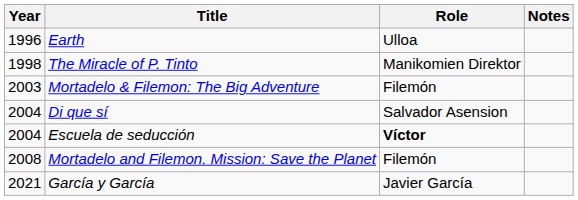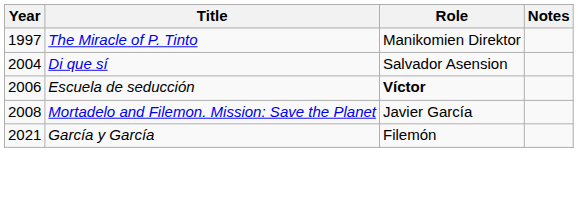- row: 1996 | Earth | Ulloa
The Miracle of P. Tinto | Year: 1998 -> 1997
- row: 2003 | Mortadelo & Filemon: The Big Adventure | Filemón
Escuela de seducción | Year: 2004 -> 2006
Mortadelo and Filemon. Mission: Save the Planet | Role: Filemón -> Javier García
García y García | Role: Javier García -> Filemón
